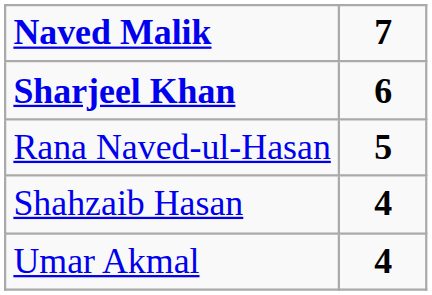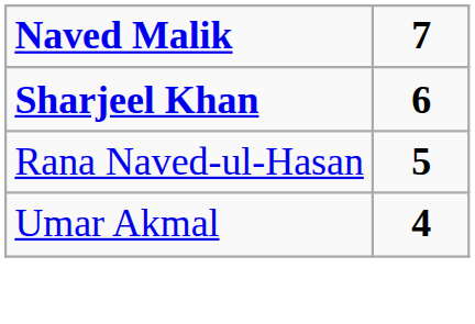- row: Shahzaib Hasan | 4
